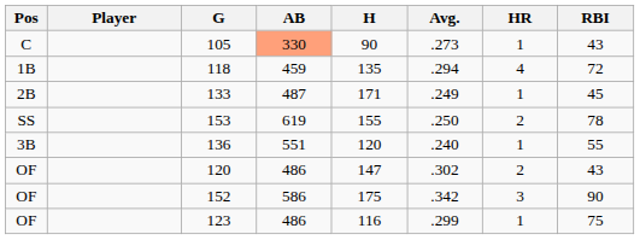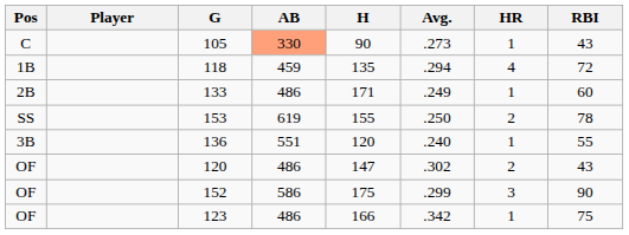133 | AB: 487 -> 486
133 | RBI: 45 -> 60
152 | Avg.: .342 -> .299
123 | H: 116 -> 166
123 | Avg.: .299 -> .342
